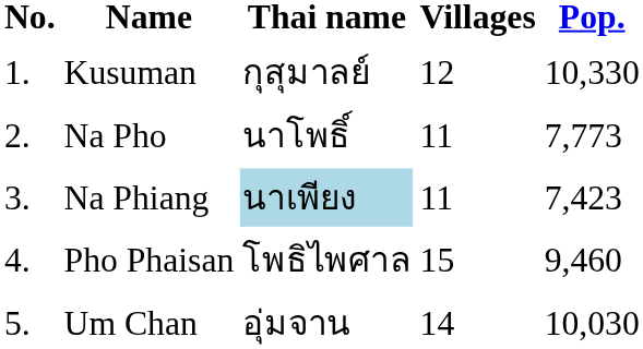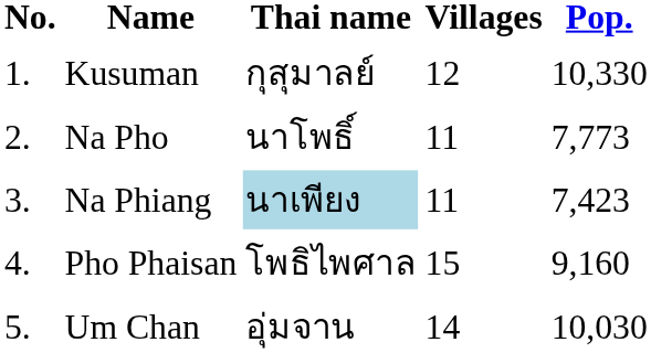Pho Phaisan | Pop.: 9,460 -> 9,160
